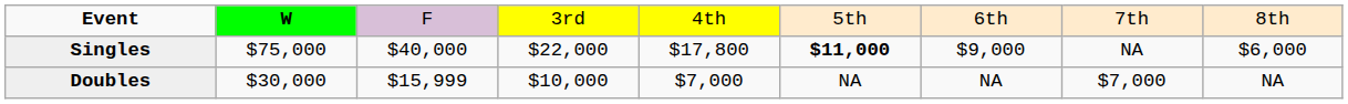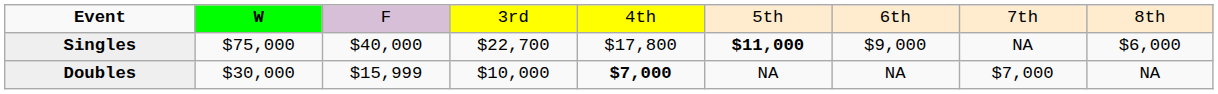Singles | column 4: $22,000 -> $22,700
Doubles | column 5: normal -> bold
